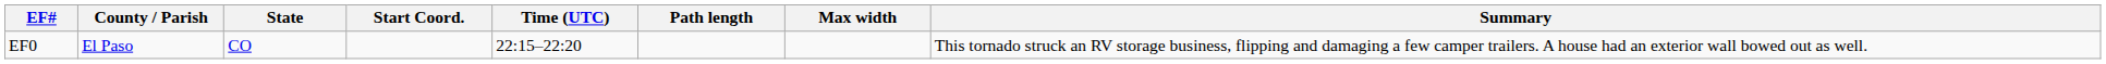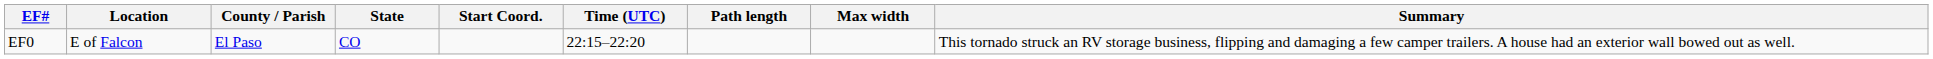+ column: Location | E of Falcon
